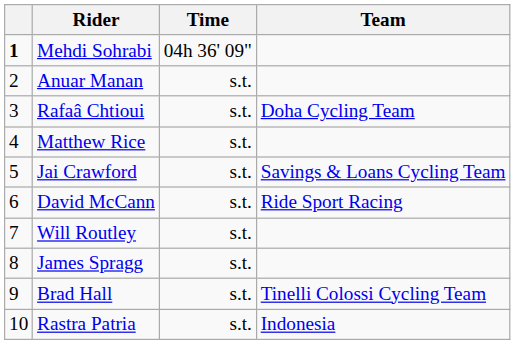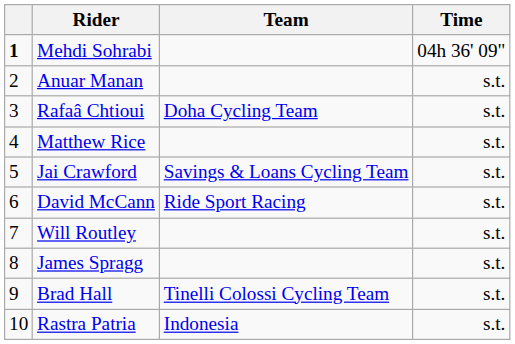columns swapped: Team <-> Time
